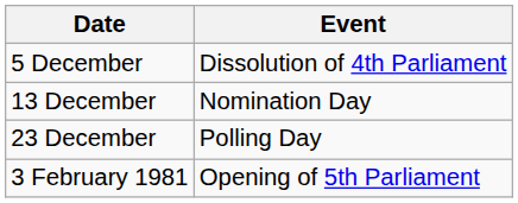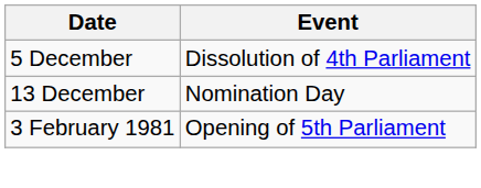- row: 23 December | Polling Day
